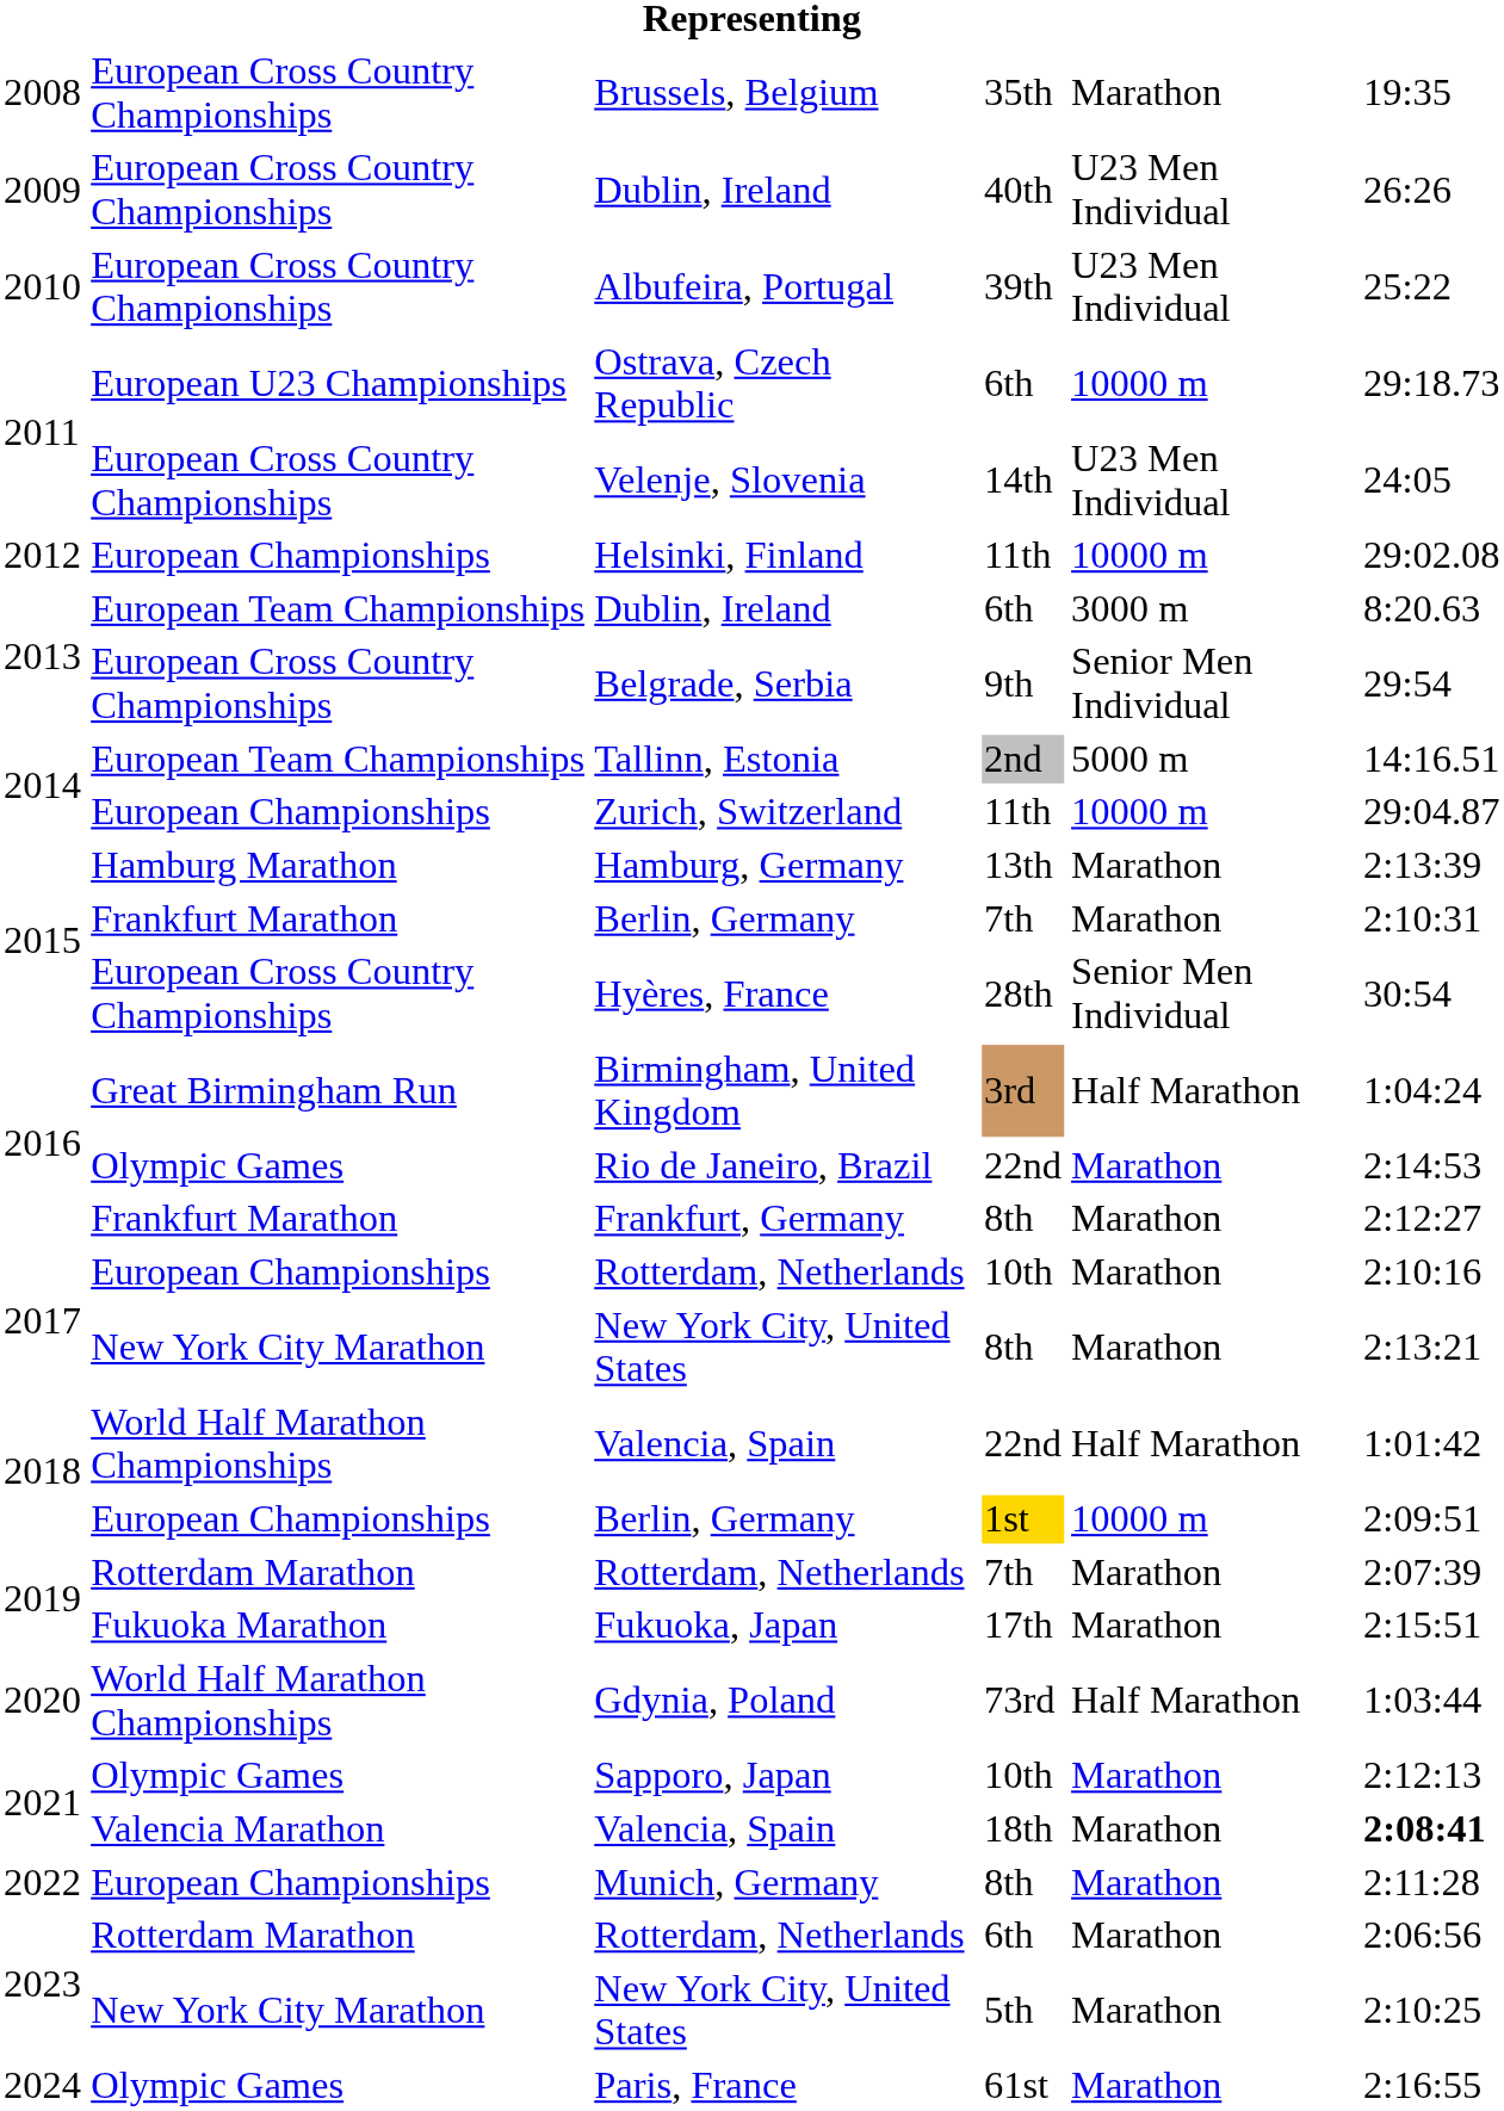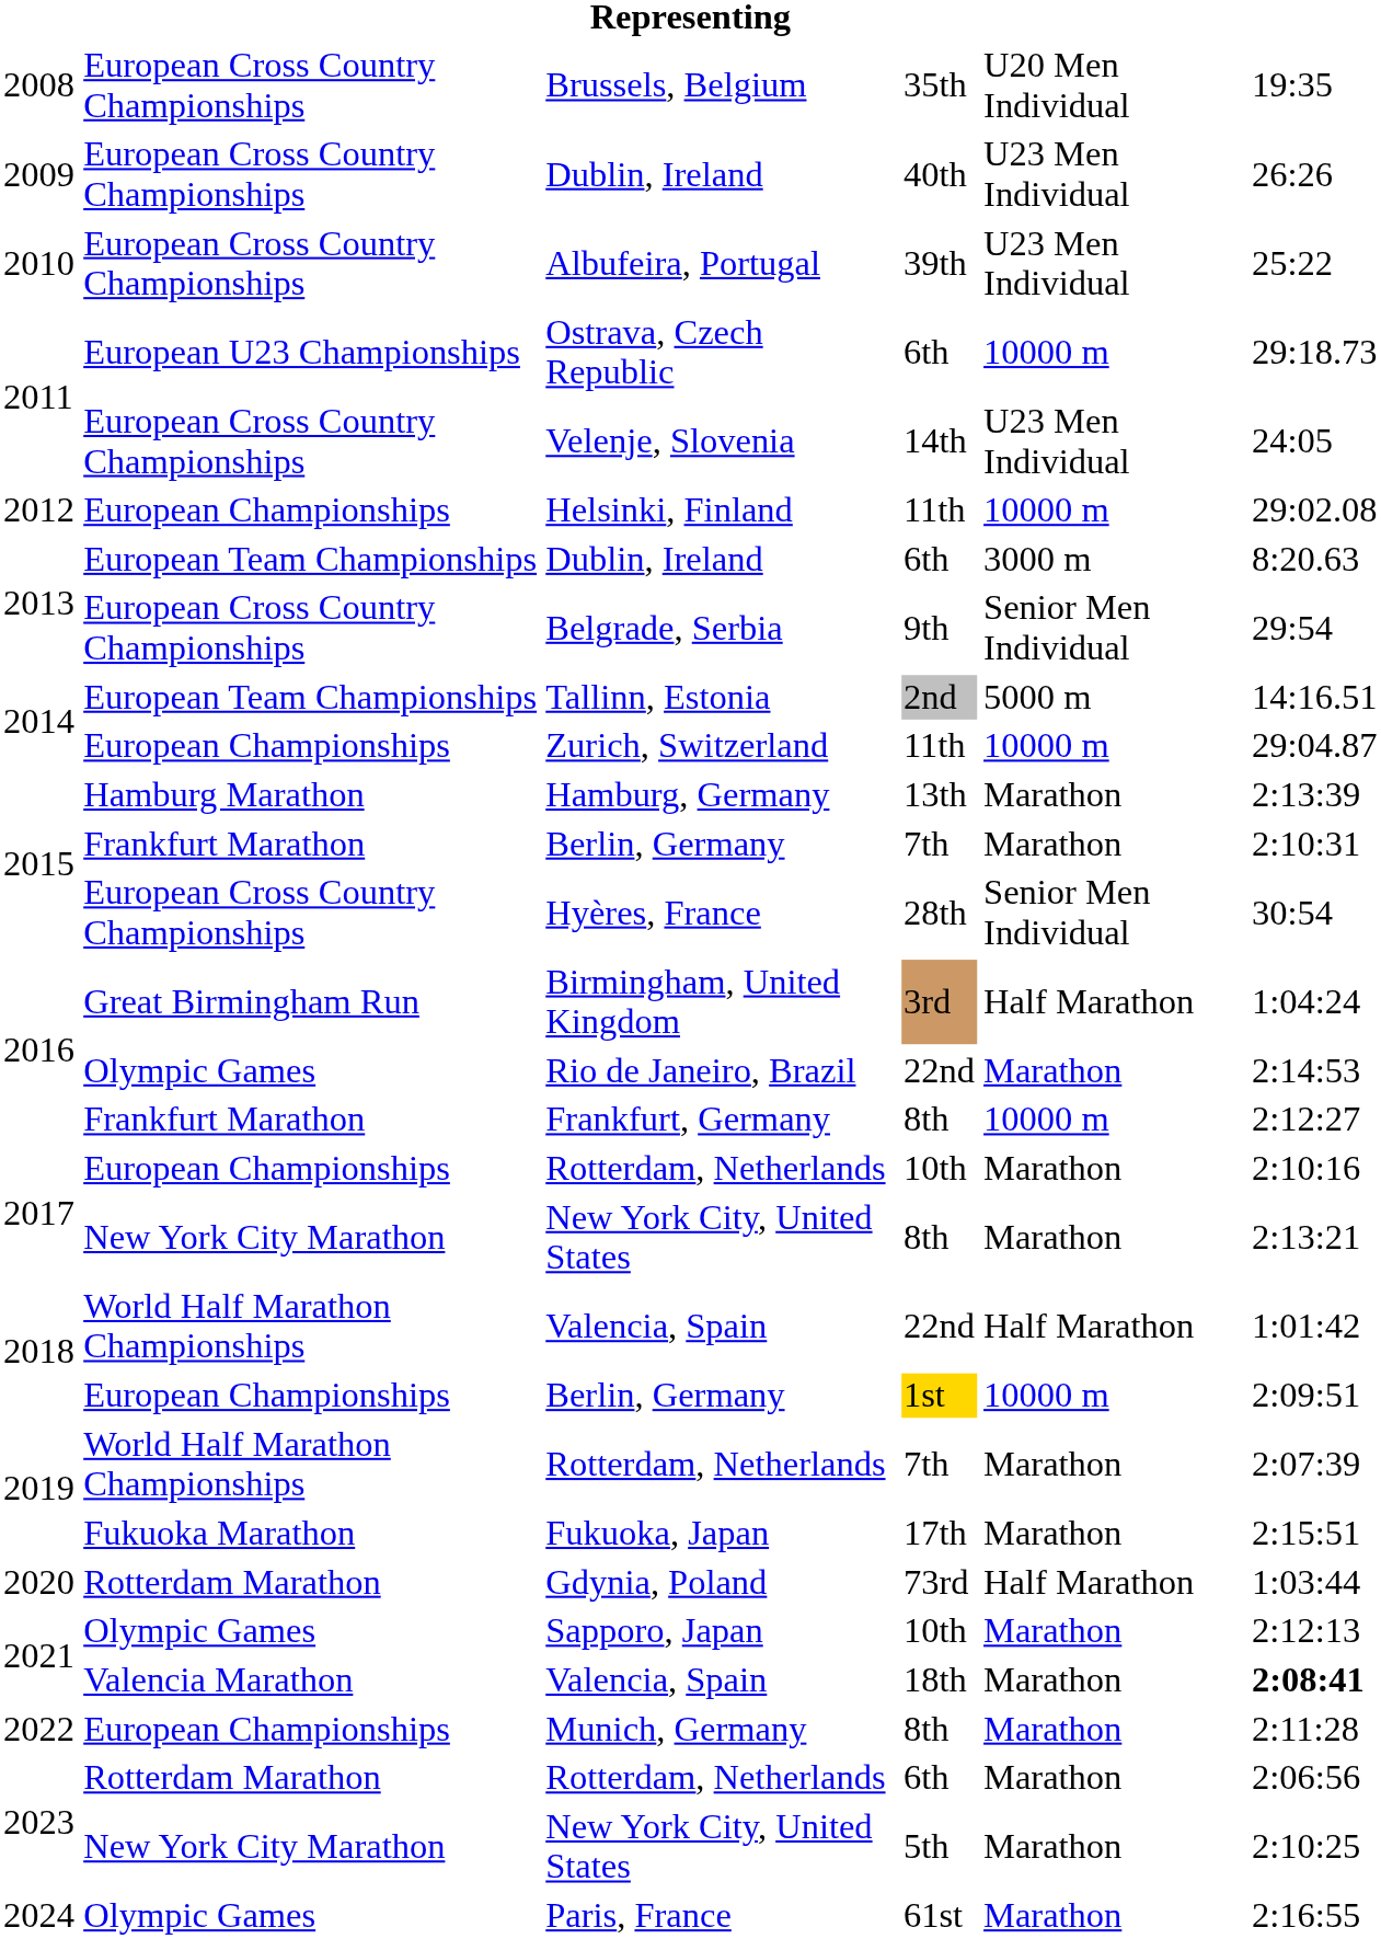Brussels, Belgium | column 5: Marathon -> U20 Men Individual
Frankfurt, Germany | column 5: Marathon -> 10000 m
Rotterdam, Netherlands / 7th | column 2: Rotterdam Marathon -> World Half Marathon Championships
Gdynia, Poland | column 2: World Half Marathon Championships -> Rotterdam Marathon
